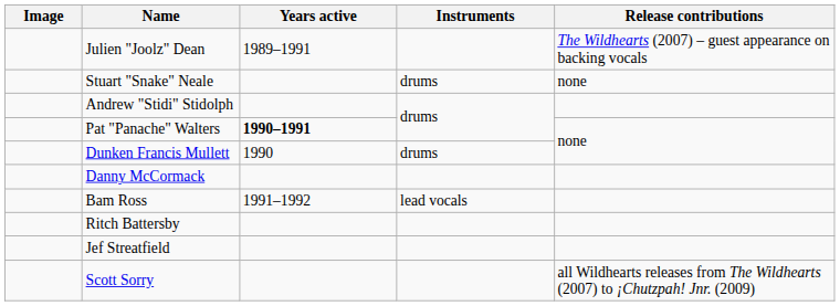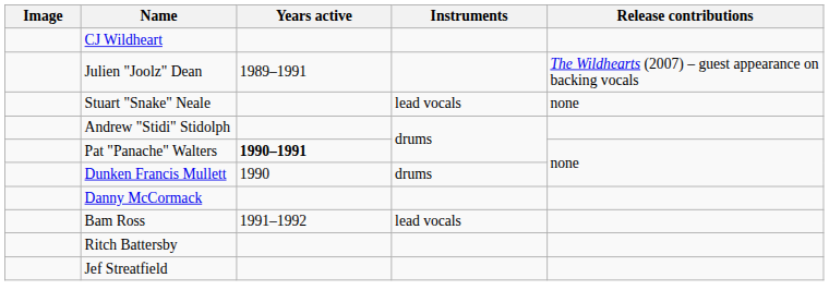+ row: CJ Wildheart
Stuart "Snake" Neale | Instruments: drums -> lead vocals
- row: Scott Sorry | all Wildhearts releases from The Wildhearts (2007) to ¡Chutzpah! Jnr. (2009)
